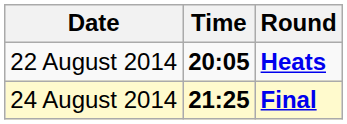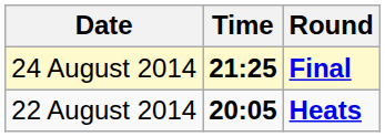rows swapped: 22 August 2014 <-> 24 August 2014
